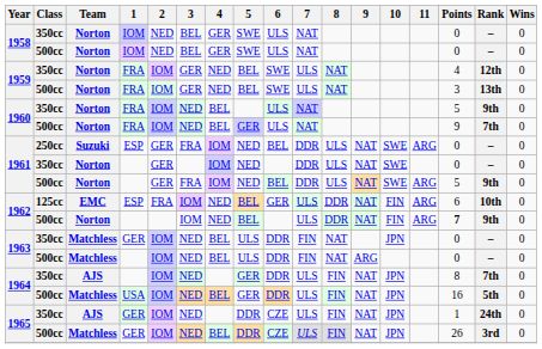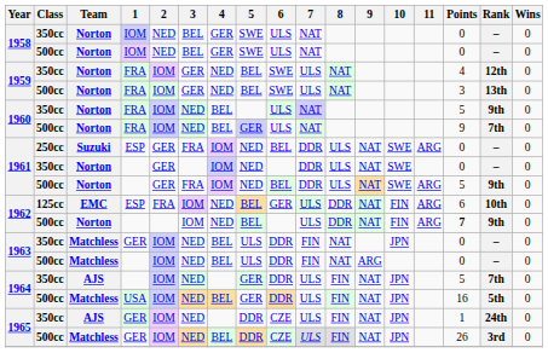1964 / 350cc | Points: 8 -> 5
